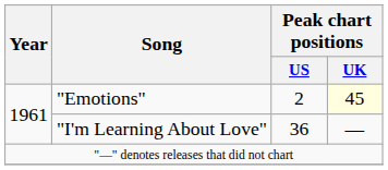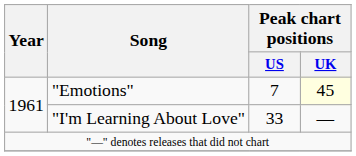"Emotions" | Peak chart positions / US: 2 -> 7
"I'm Learning About Love" | Peak chart positions / US: 36 -> 33
